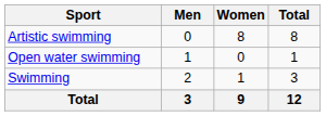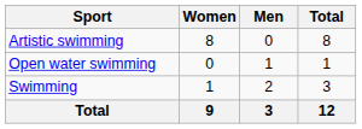columns swapped: Men <-> Women
